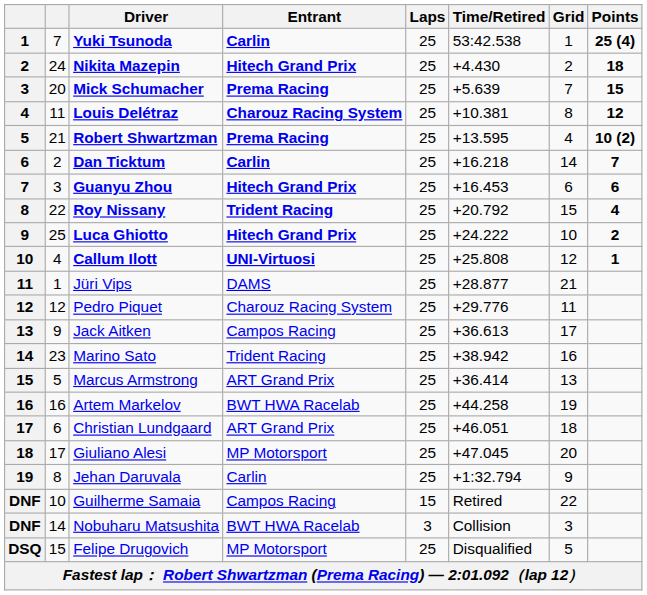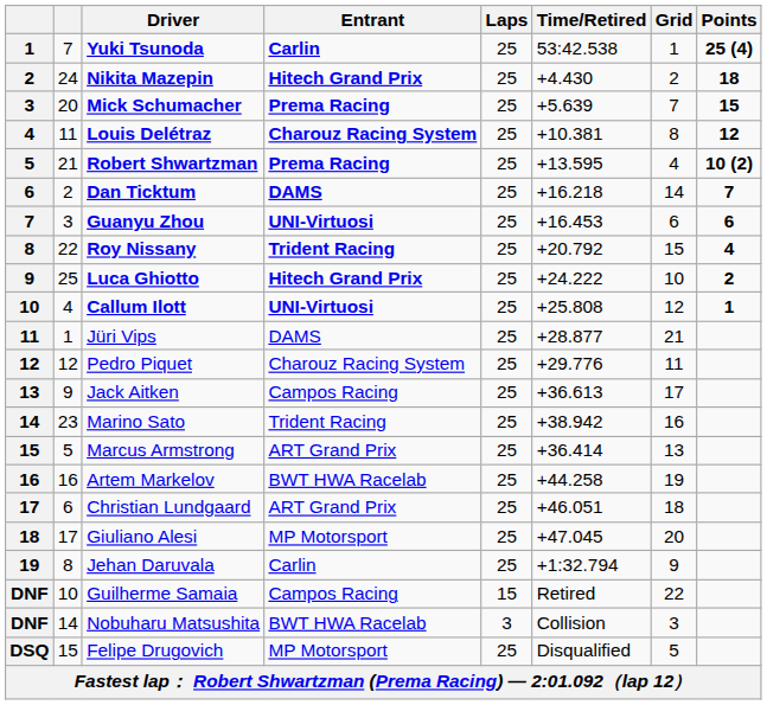Dan Ticktum | Entrant: Carlin -> DAMS
Guanyu Zhou | Entrant: Hitech Grand Prix -> UNI-Virtuosi
